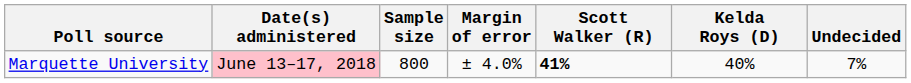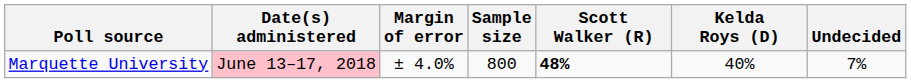columns swapped: Sample size <-> Margin of error
Marquette University | Scott Walker (R): 41% -> 48%
